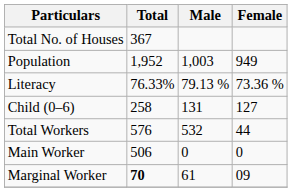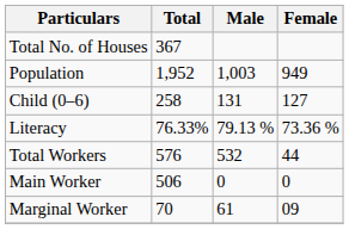rows swapped: Child (0–6) <-> Literacy
Marginal Worker | Total: bold -> normal
